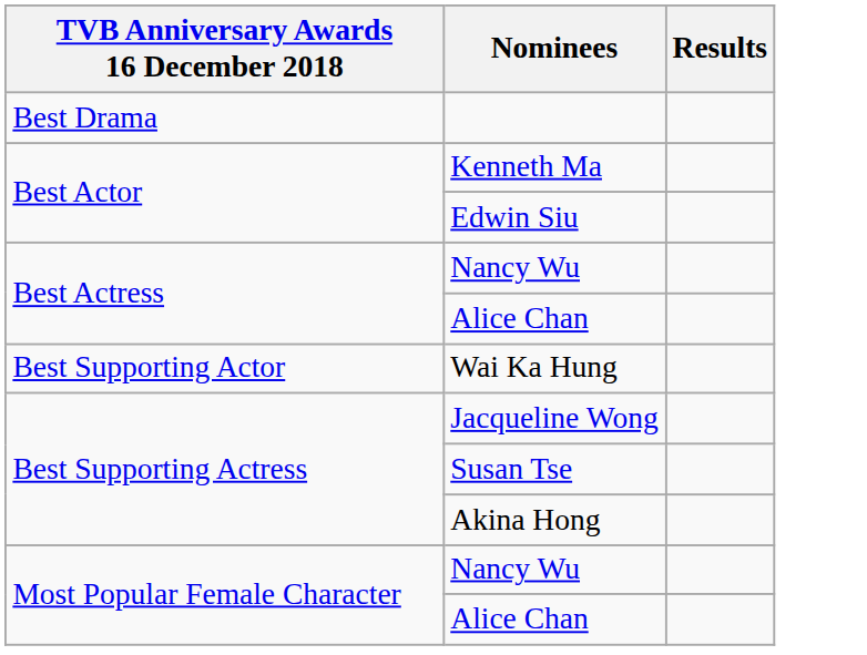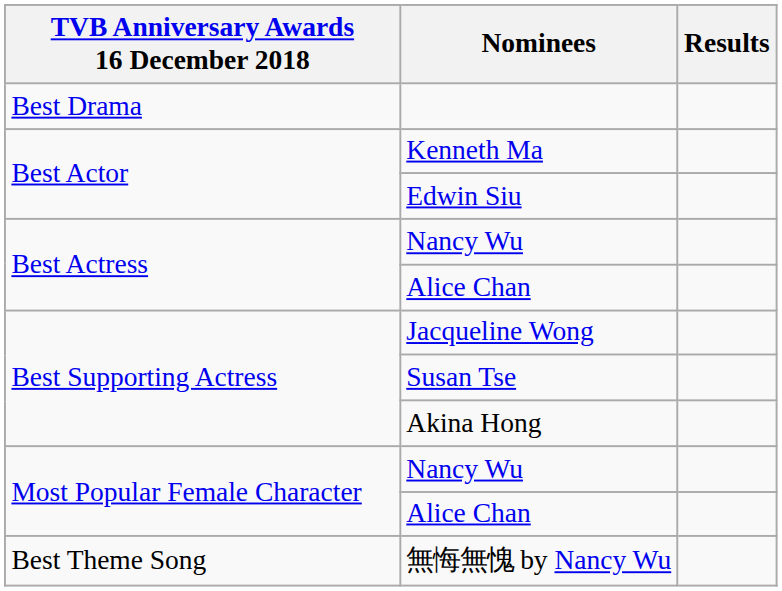- row: Best Supporting Actor | Wai Ka Hung
+ row: Best Theme Song | 無悔無愧 by Nancy Wu
